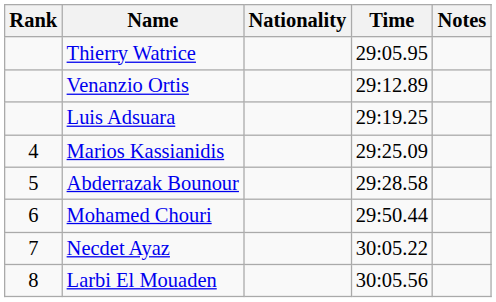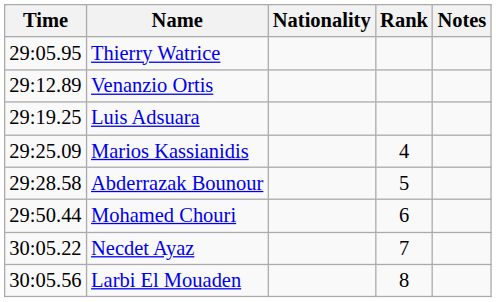columns swapped: Rank <-> Time
